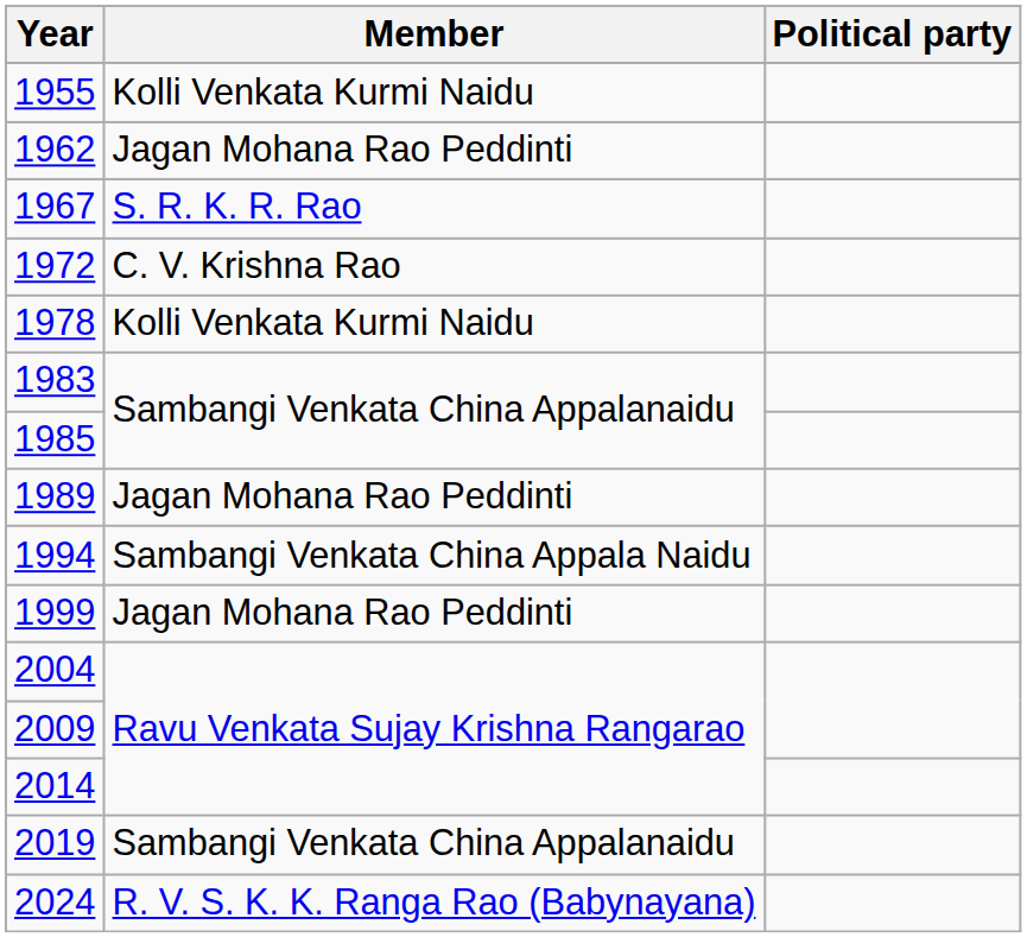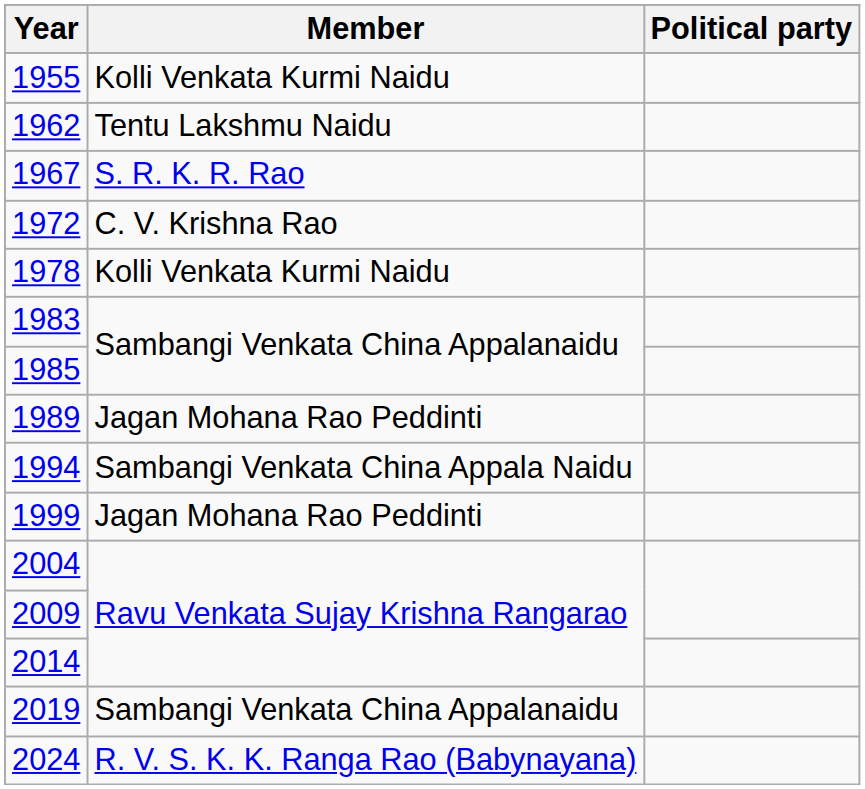1962 | Member: Jagan Mohana Rao Peddinti -> Tentu Lakshmu Naidu
